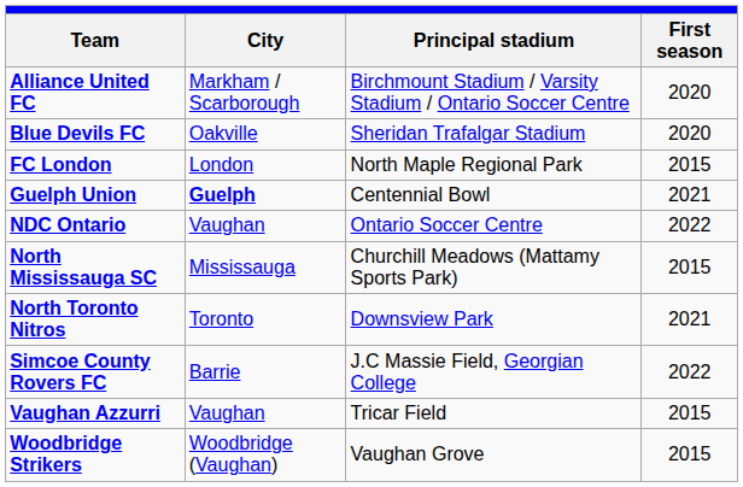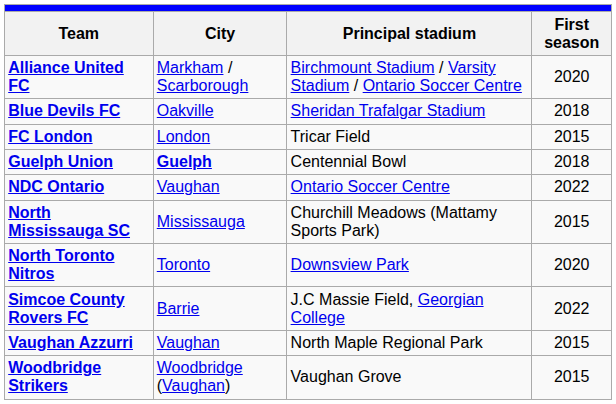Blue Devils FC | First season: 2020 -> 2018
FC London | Principal stadium: North Maple Regional Park -> Tricar Field
Guelph Union | First season: 2021 -> 2018
North Toronto Nitros | First season: 2021 -> 2020
Vaughan Azzurri | Principal stadium: Tricar Field -> North Maple Regional Park
